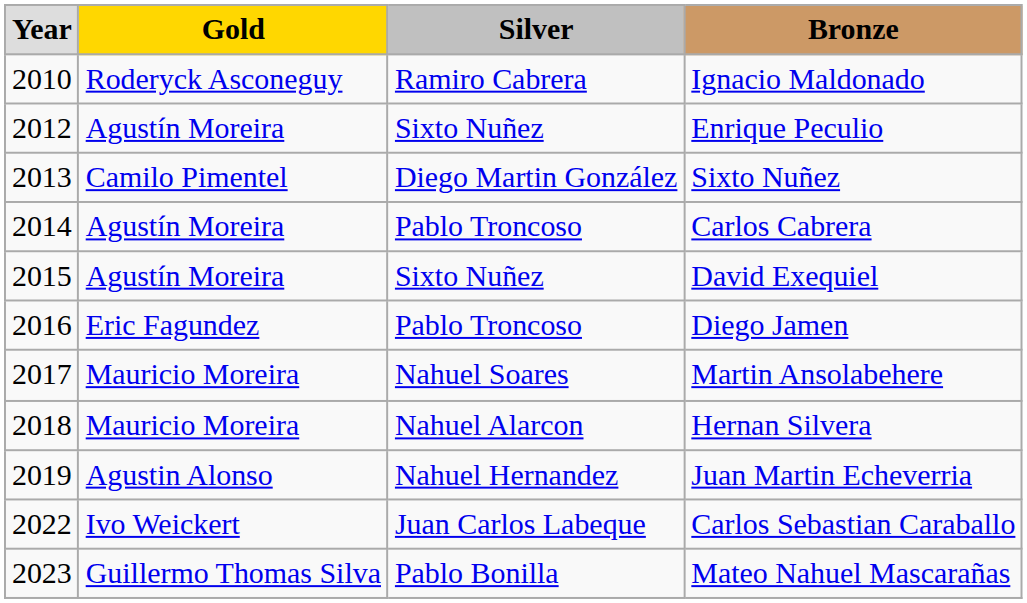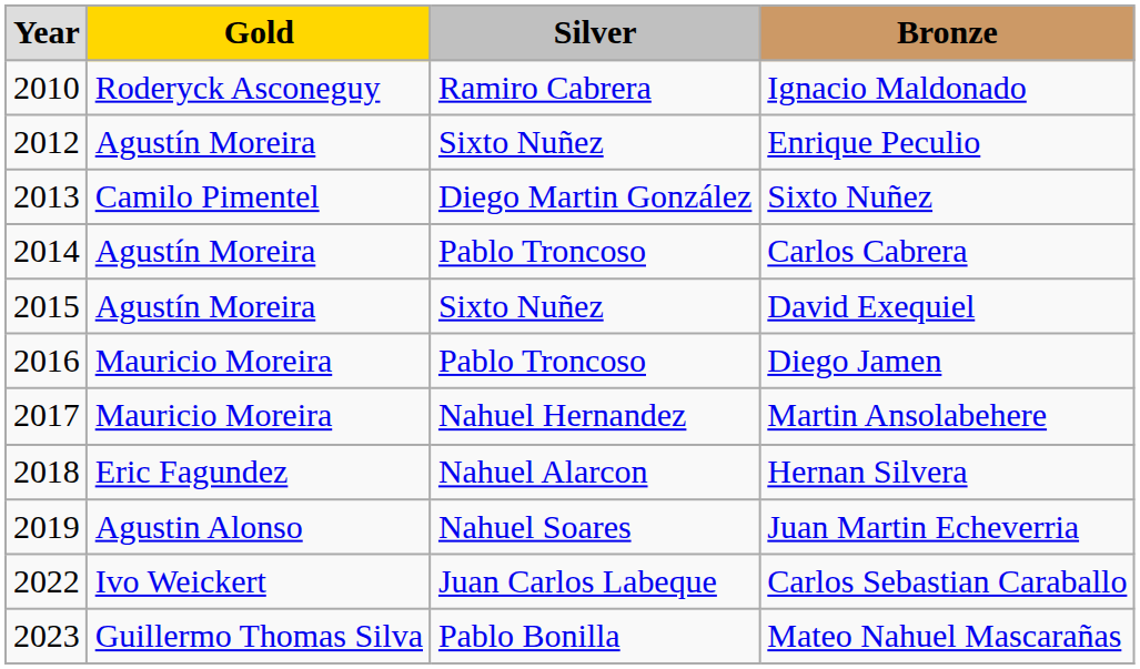Diego Jamen | column 2: Eric Fagundez -> Mauricio Moreira
Martin Ansolabehere | column 3: Nahuel Soares -> Nahuel Hernandez
Hernan Silvera | column 2: Mauricio Moreira -> Eric Fagundez
Juan Martin Echeverria | column 3: Nahuel Hernandez -> Nahuel Soares
